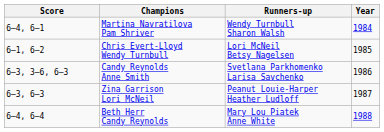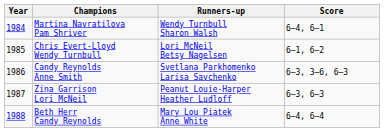columns swapped: Year <-> Score
